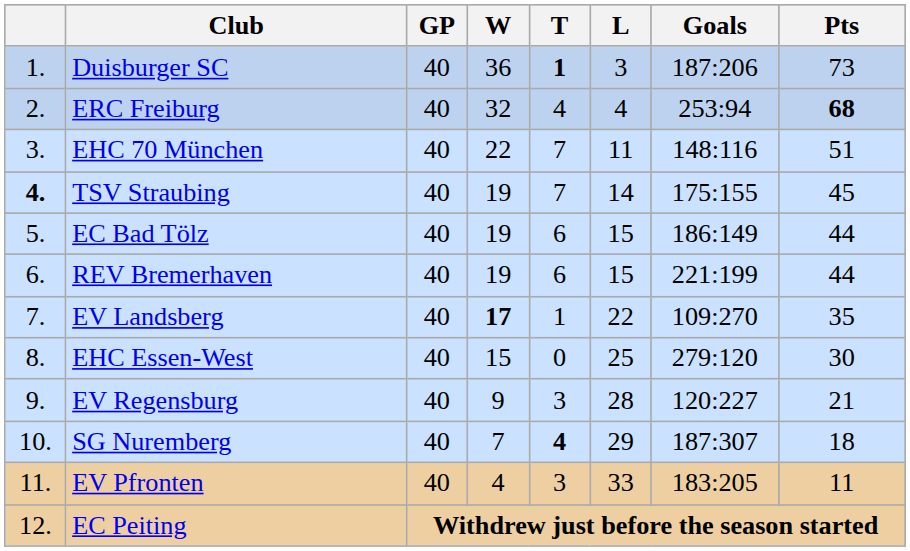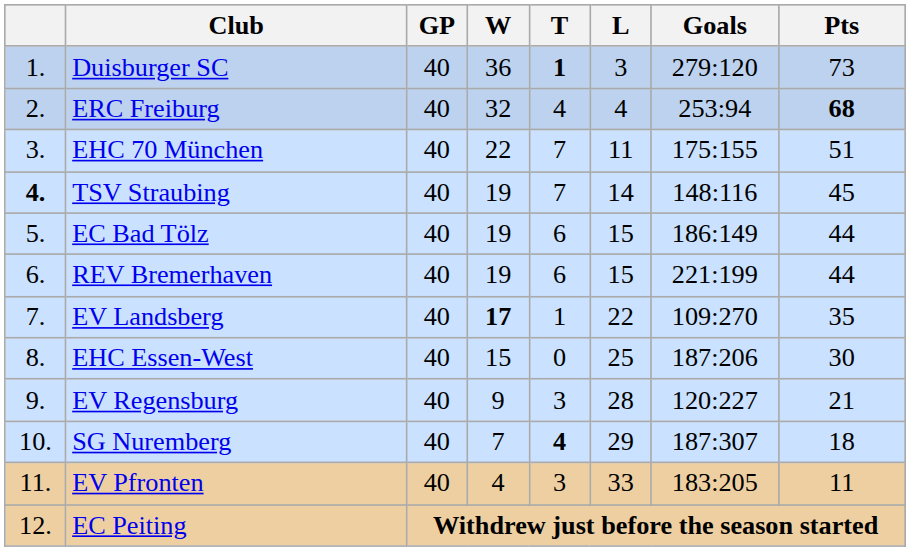Duisburger SC | Goals: 187:206 -> 279:120
EHC 70 München | Goals: 148:116 -> 175:155
TSV Straubing | Goals: 175:155 -> 148:116
EHC Essen-West | Goals: 279:120 -> 187:206
